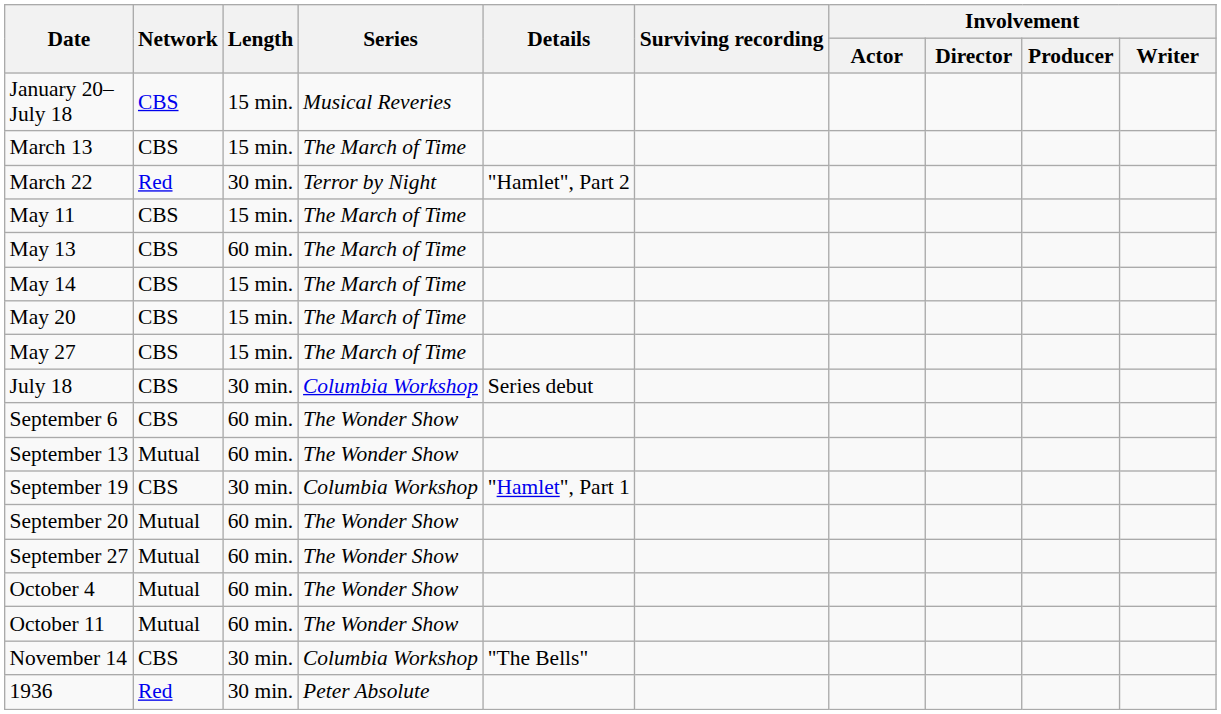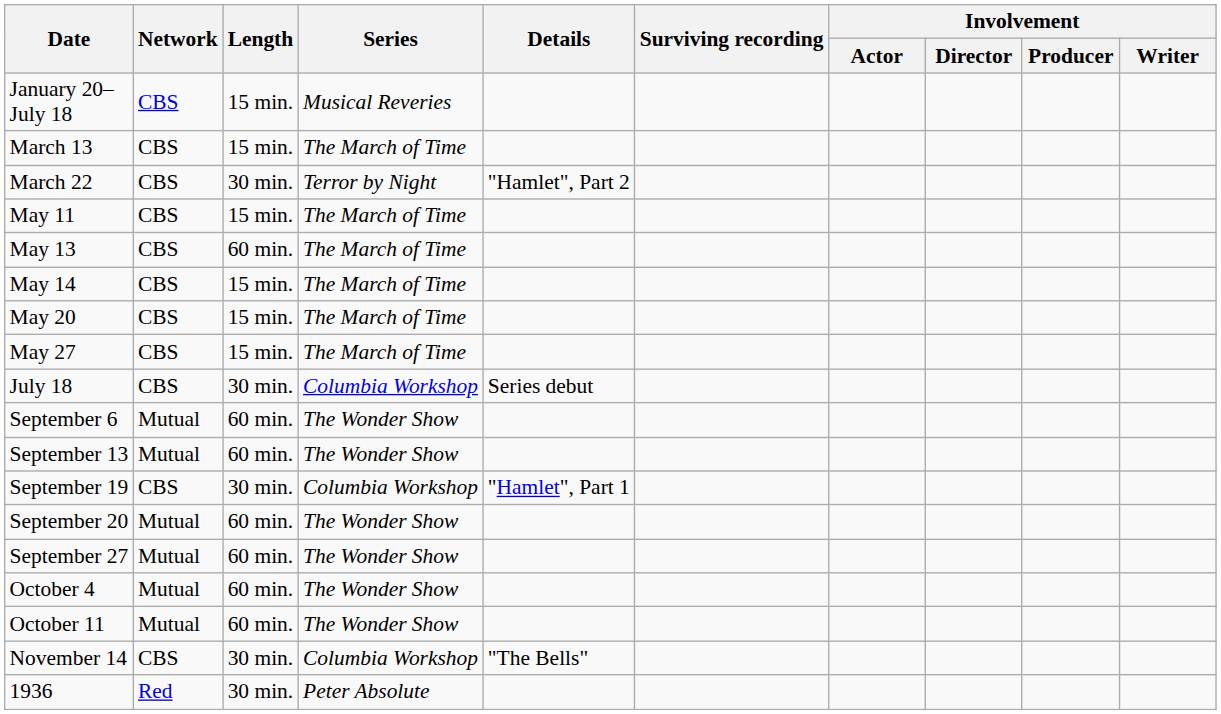March 22 | Network: Red -> CBS
September 6 | Network: CBS -> Mutual
